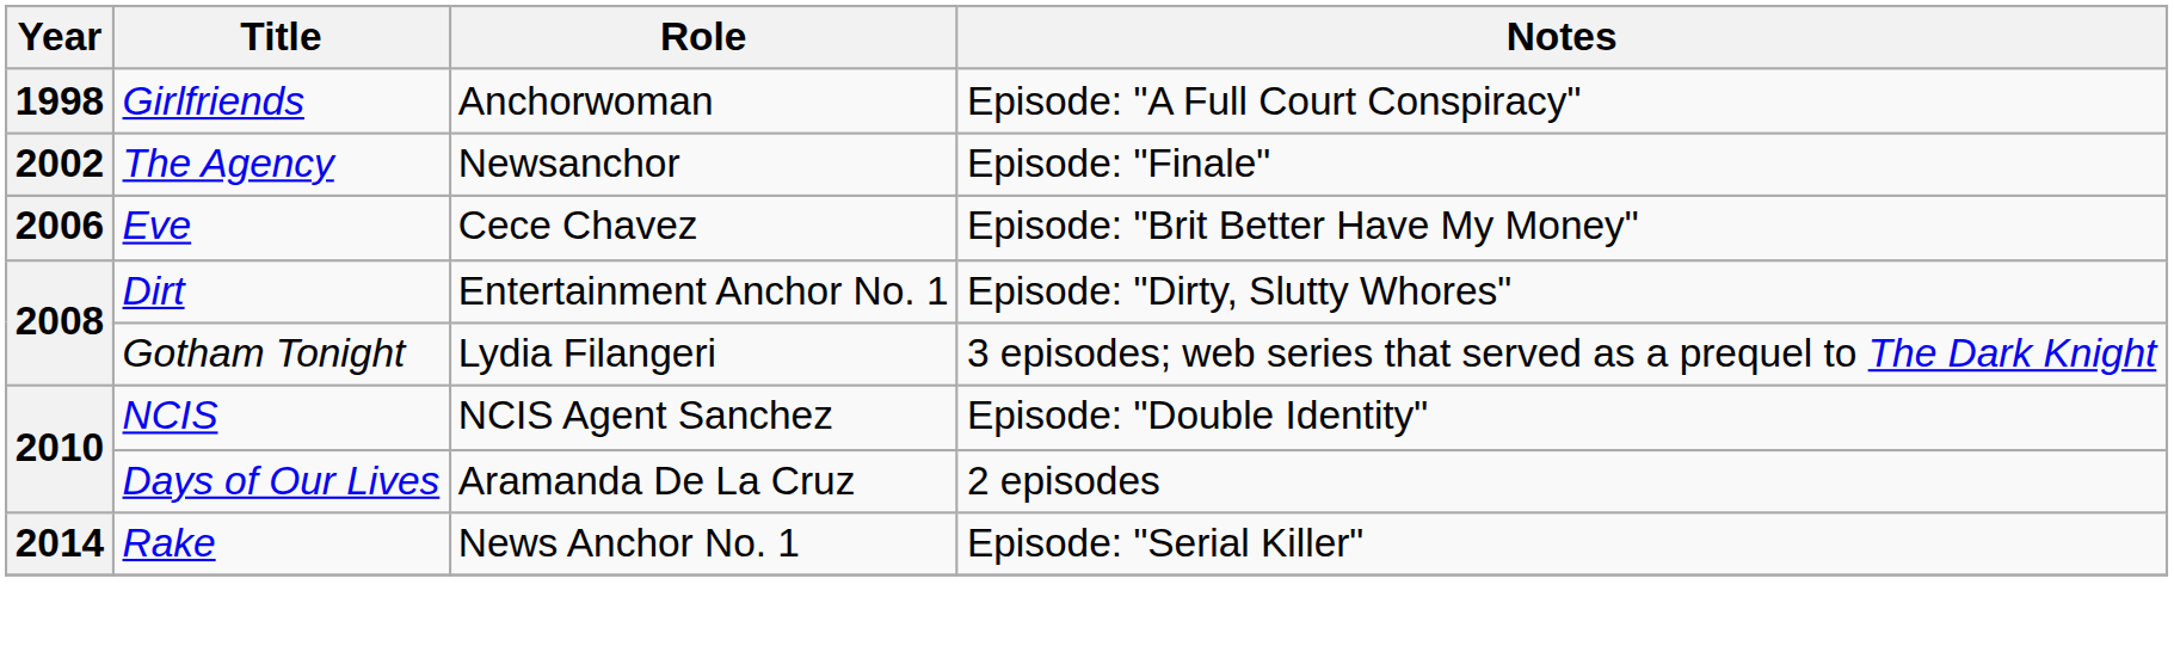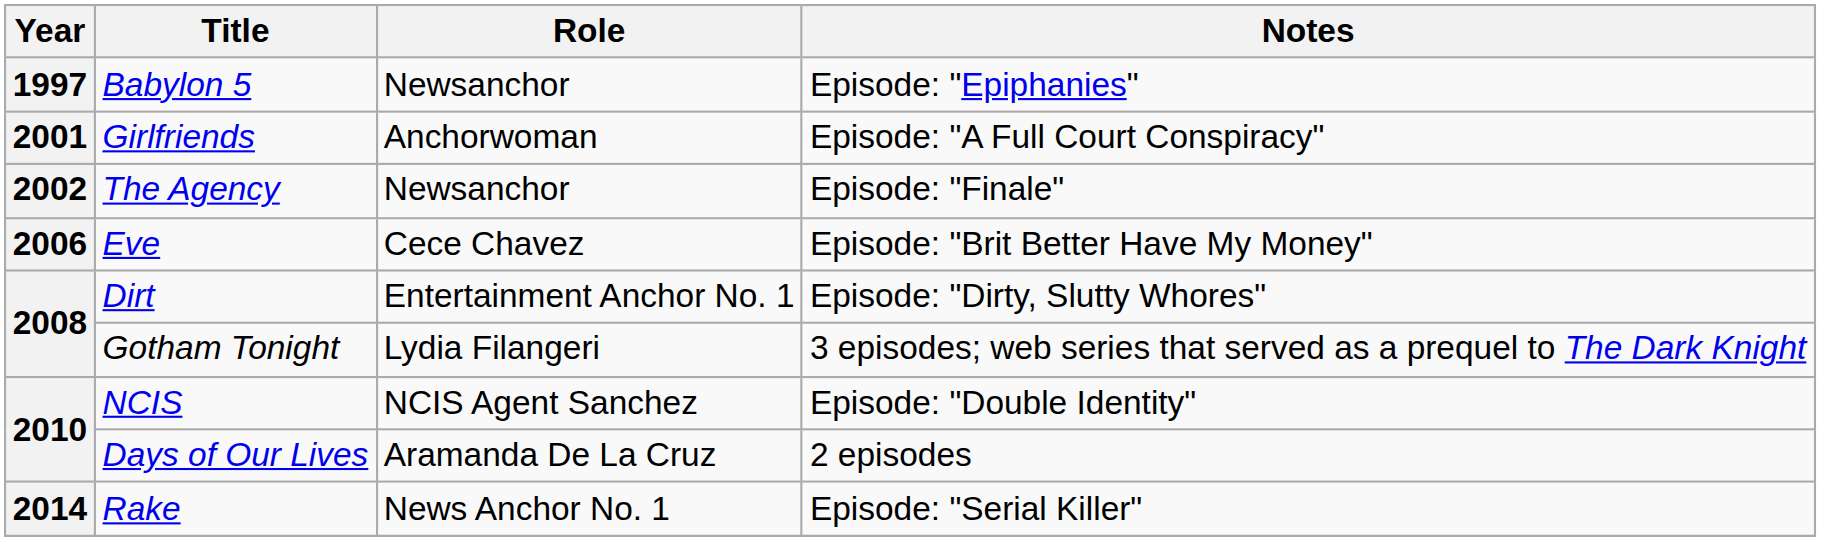+ row: 1997 | Babylon 5 | Newsanchor | Episode: "Epiphanies"
Girlfriends | Year: 1998 -> 2001
